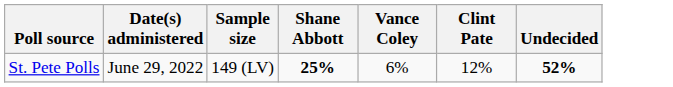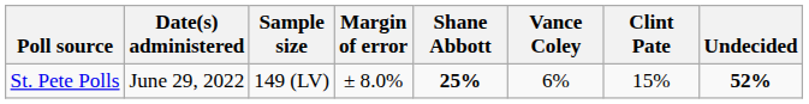+ column: Margin of error | ± 8.0%
St. Pete Polls | Clint Pate: 12% -> 15%
